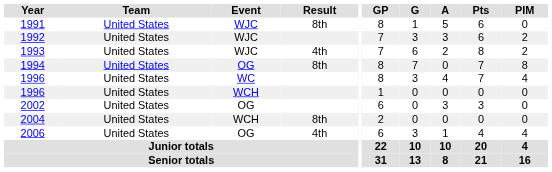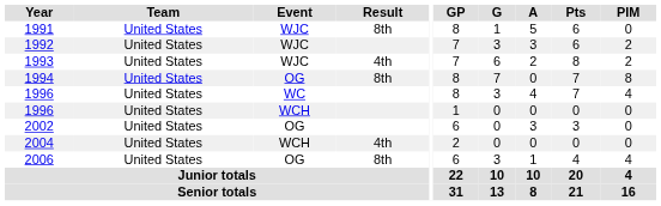2004 | Result: 8th -> 4th
2006 | Result: 4th -> 8th
